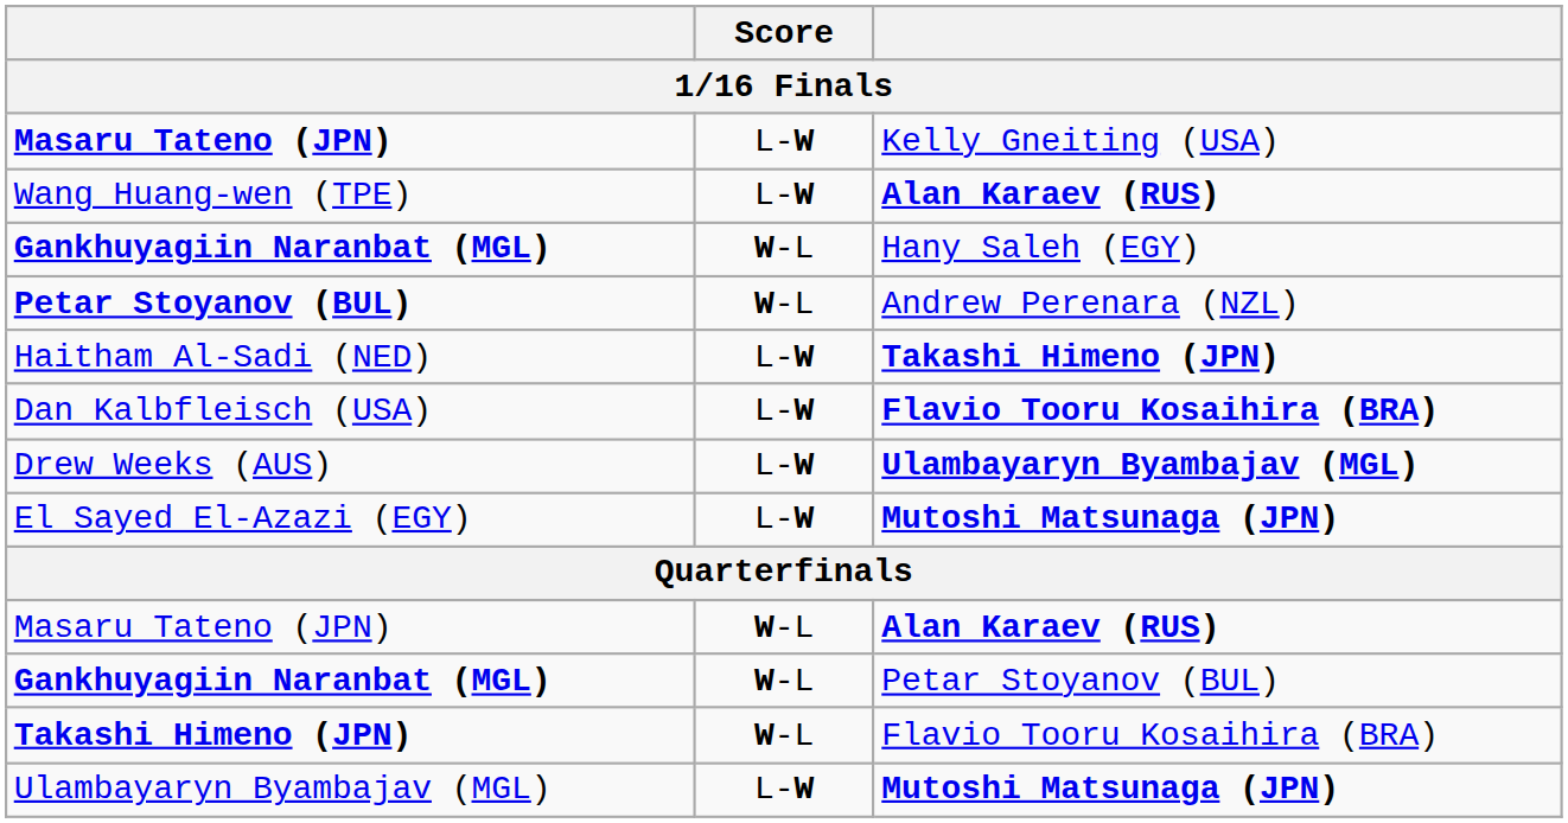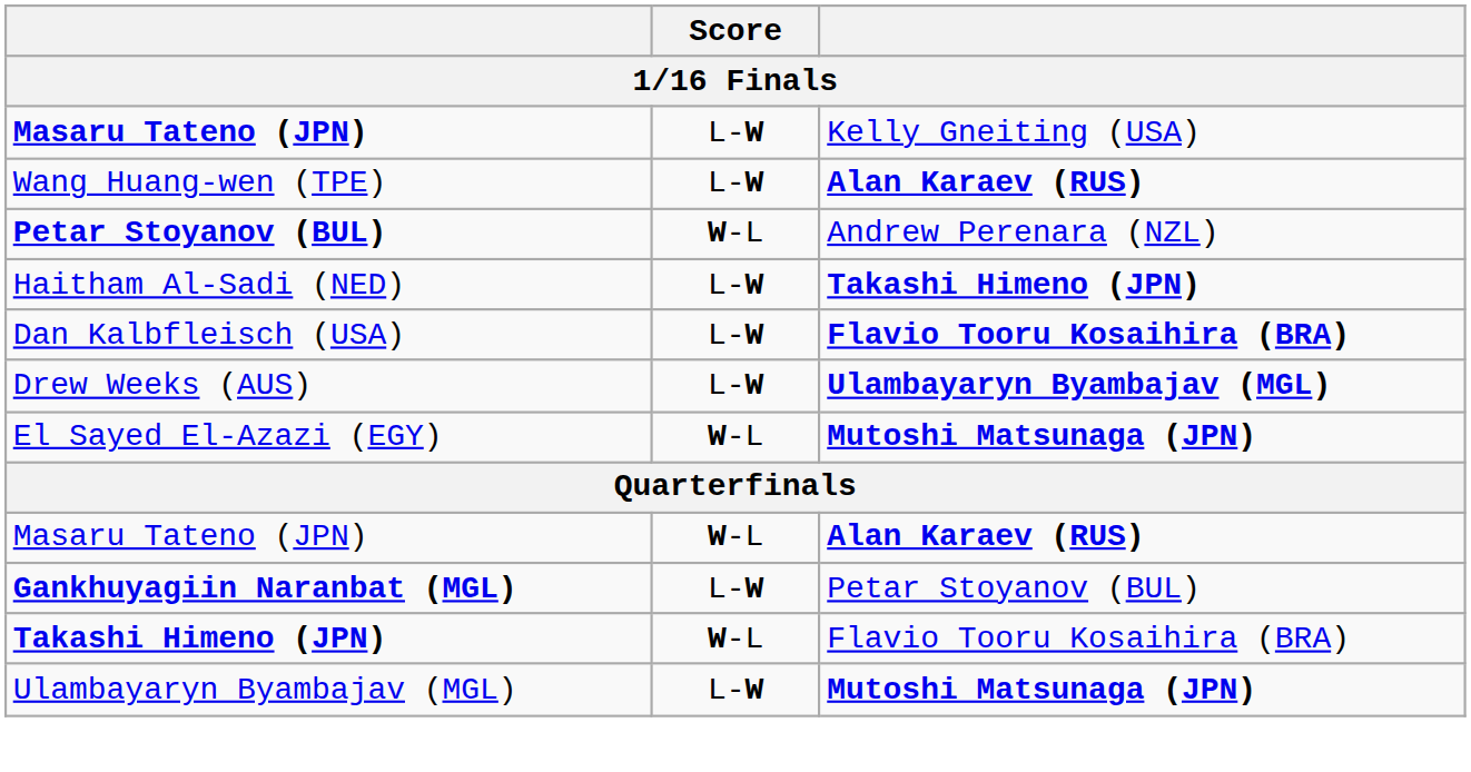- row: Gankhuyagiin Naranbat (MGL) | W-L | Hany Saleh (EGY)
El Sayed El-Azazi (EGY) | Score: L-W -> W-L
Gankhuyagiin Naranbat (MGL) / Petar Stoyanov (BUL) | Score: W-L -> L-W
